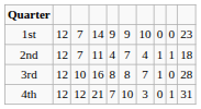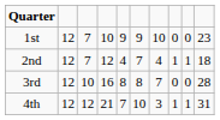1st | column 4: 14 -> 10
2nd | column 4: 11 -> 12
3rd | column 8: 1 -> 0
4th | column 8: 0 -> 1
